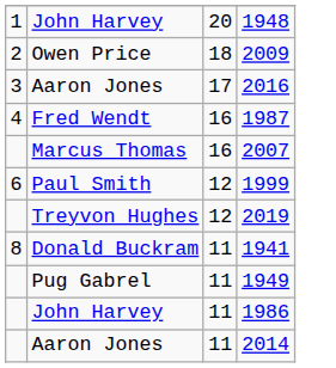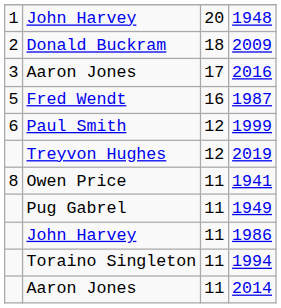2009 | column 2: Owen Price -> Donald Buckram
1987 | column 1: 4 -> 5
- row: Marcus Thomas | 16 | 2007
1941 | column 2: Donald Buckram -> Owen Price
+ row: Toraino Singleton | 11 | 1994
